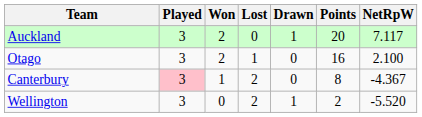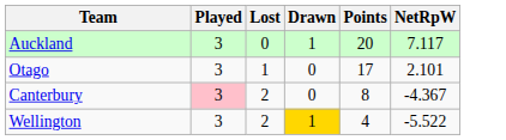- column: Won | 2 | 2 | 1 | 0
Otago | Points: 16 -> 17
Otago | NetRpW: 2.100 -> 2.101
Wellington | Drawn: no background -> gold background
Wellington | Points: 2 -> 4
Wellington | NetRpW: -5.520 -> -5.522
